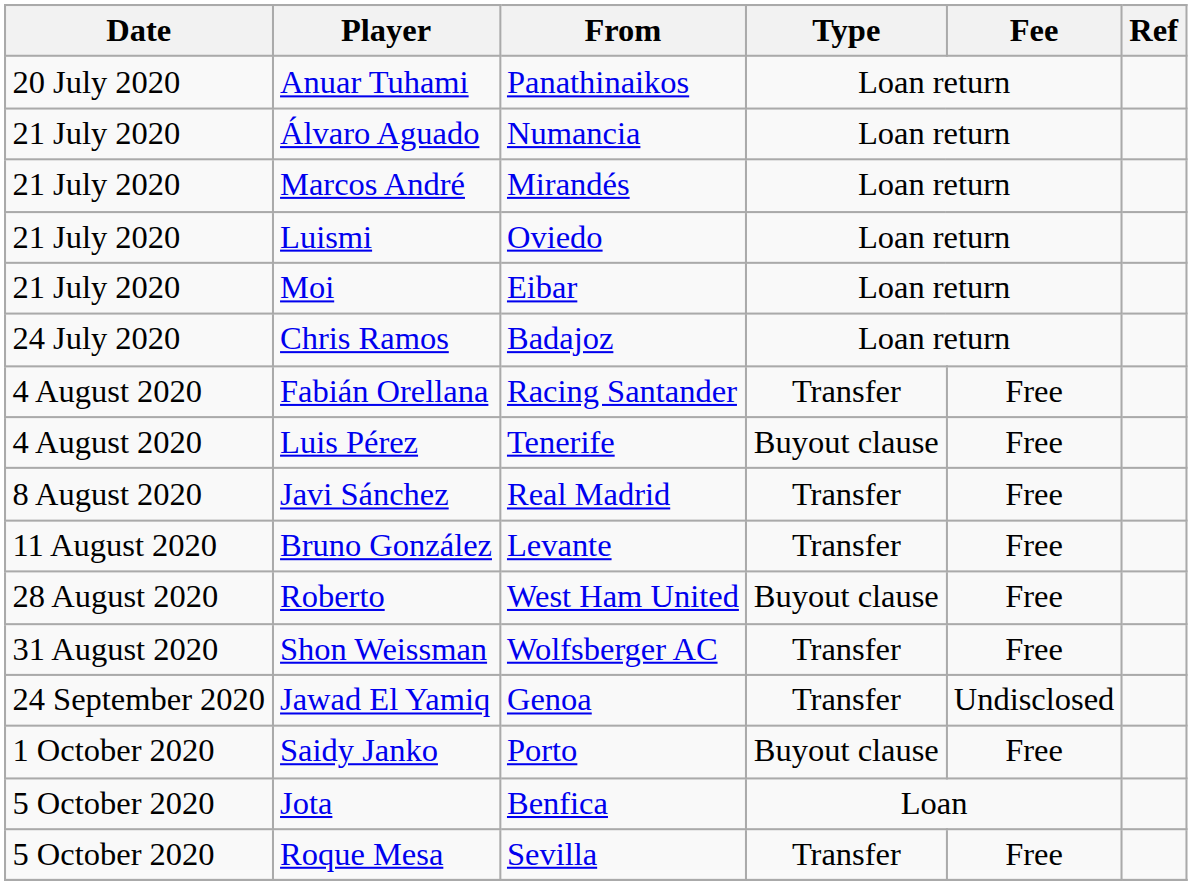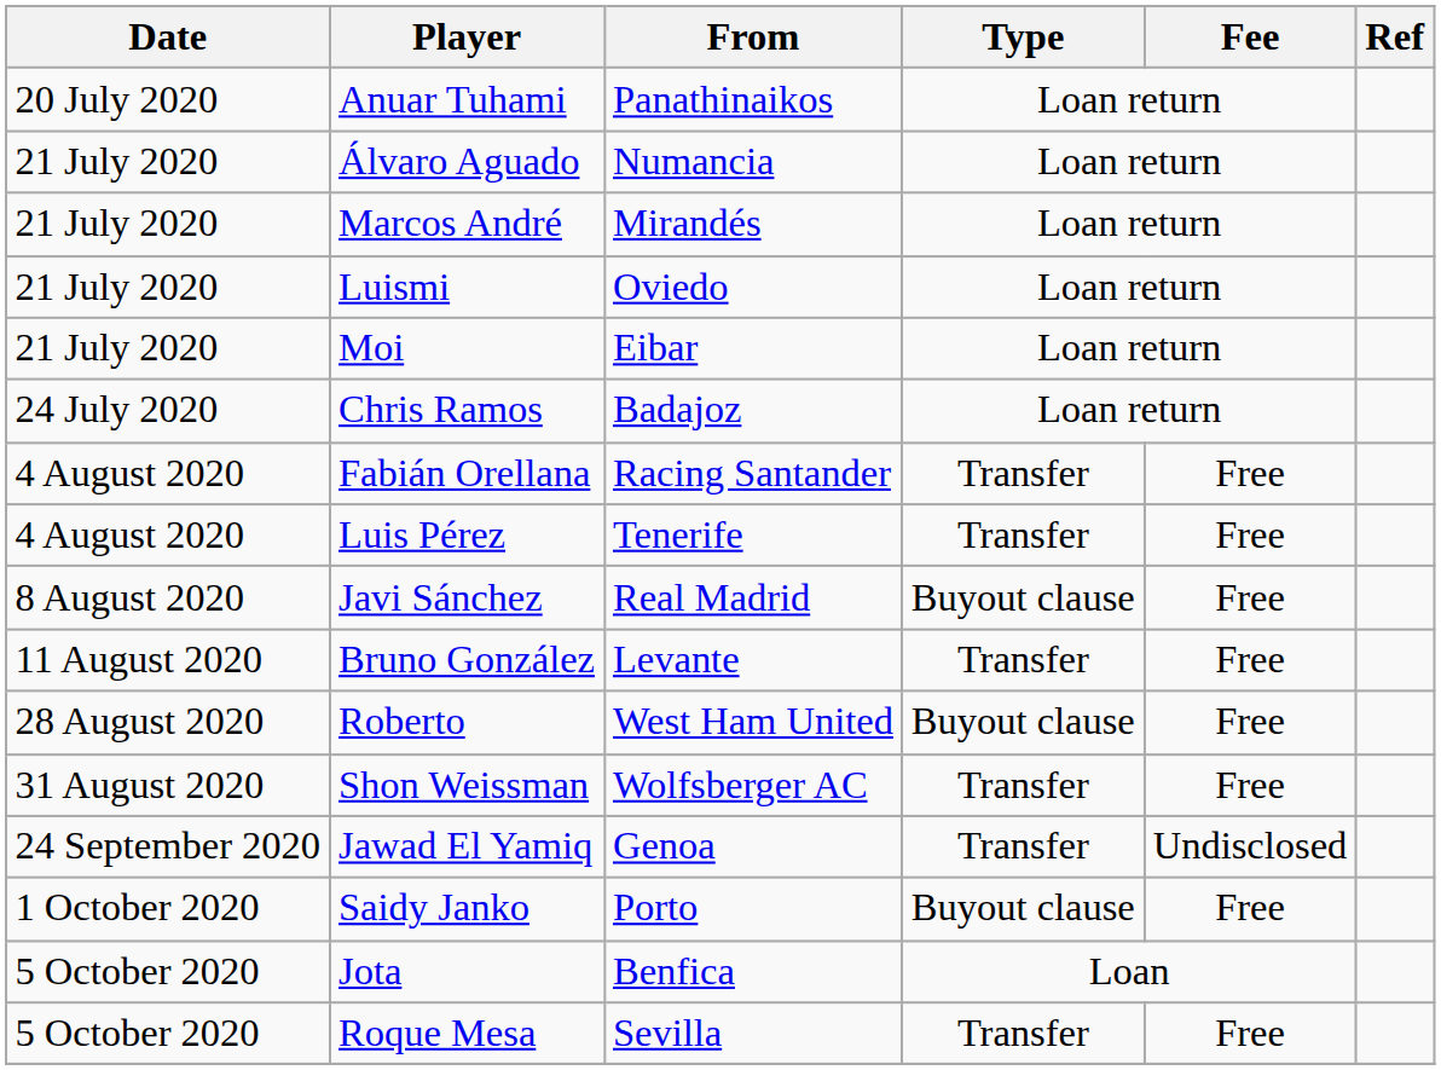Luis Pérez | Type: Buyout clause -> Transfer
Javi Sánchez | Type: Transfer -> Buyout clause
